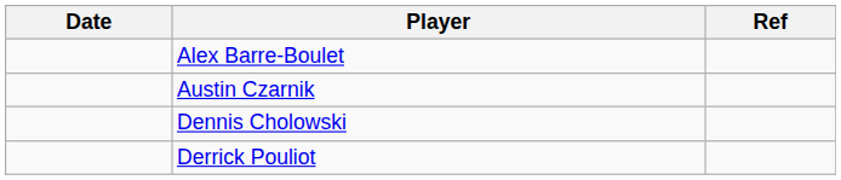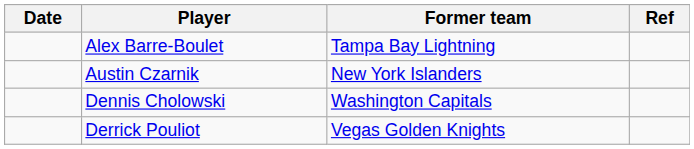+ column: Former team | Tampa Bay Lightning | New York Islanders | Washington Capitals | Vegas Golden Knights
